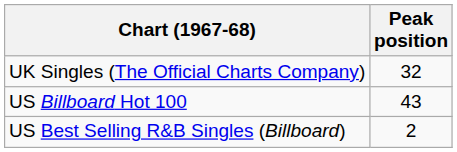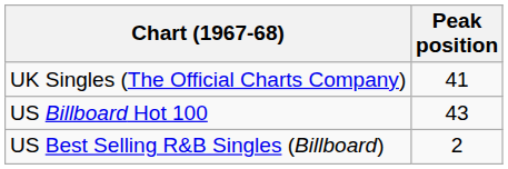UK Singles (The Official Charts Company) | Peak position: 32 -> 41
